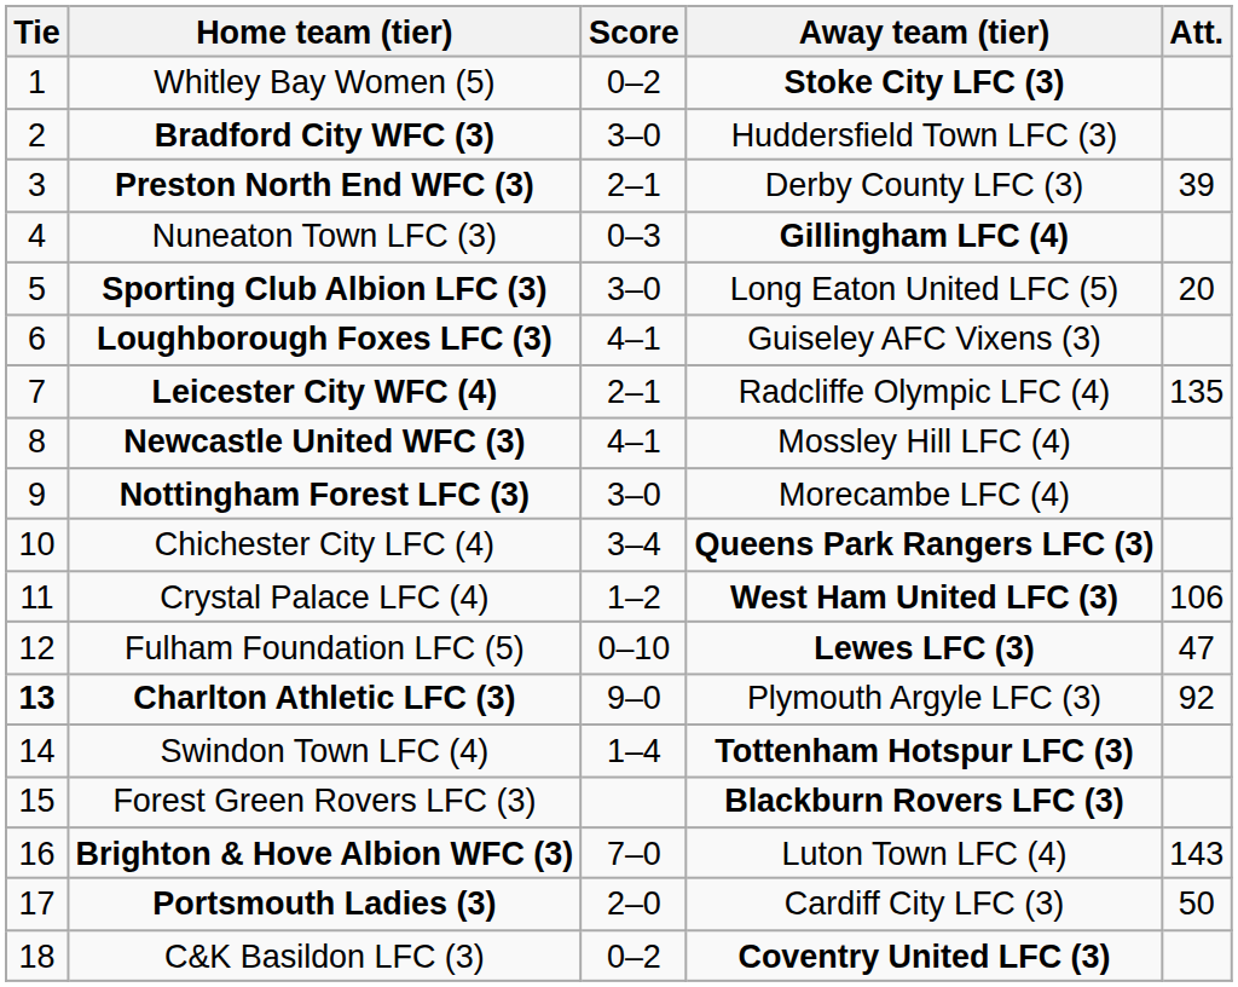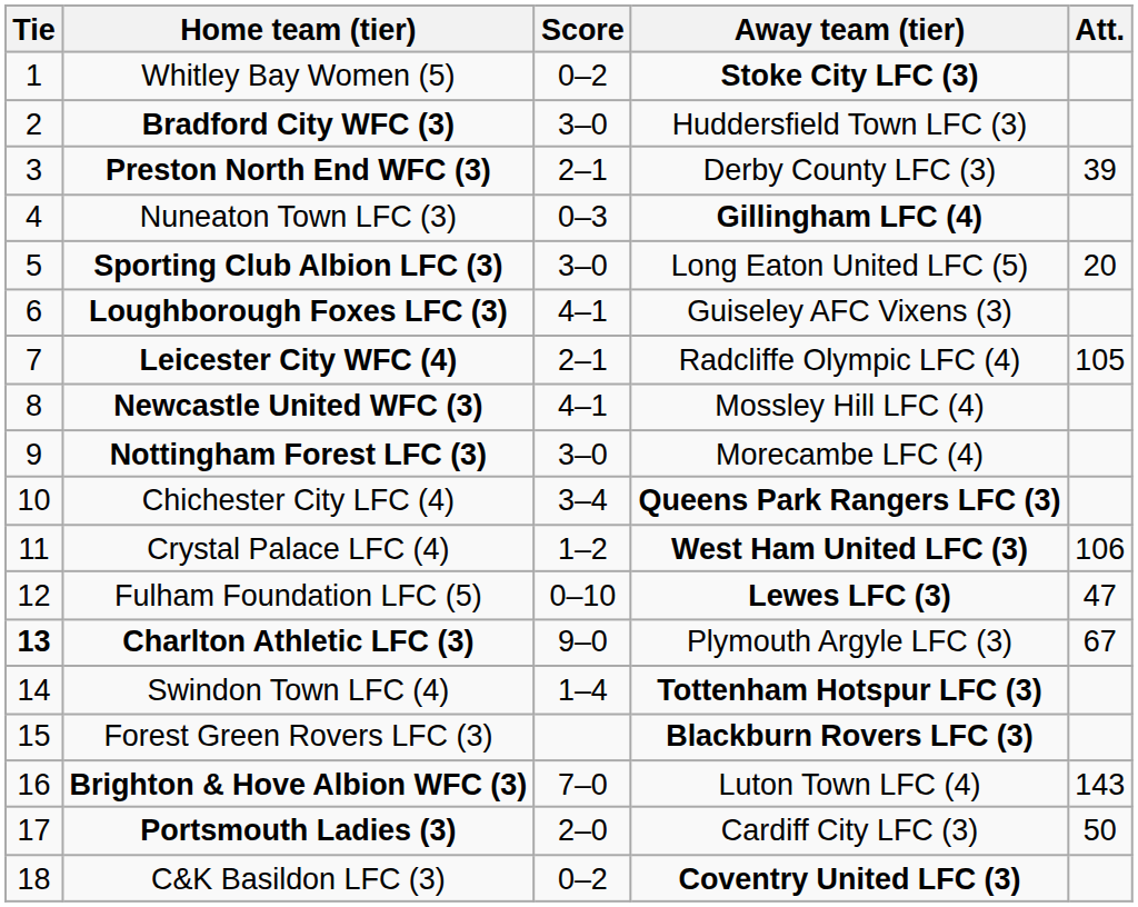Leicester City WFC (4) | Att.: 135 -> 105
Charlton Athletic LFC (3) | Att.: 92 -> 67
